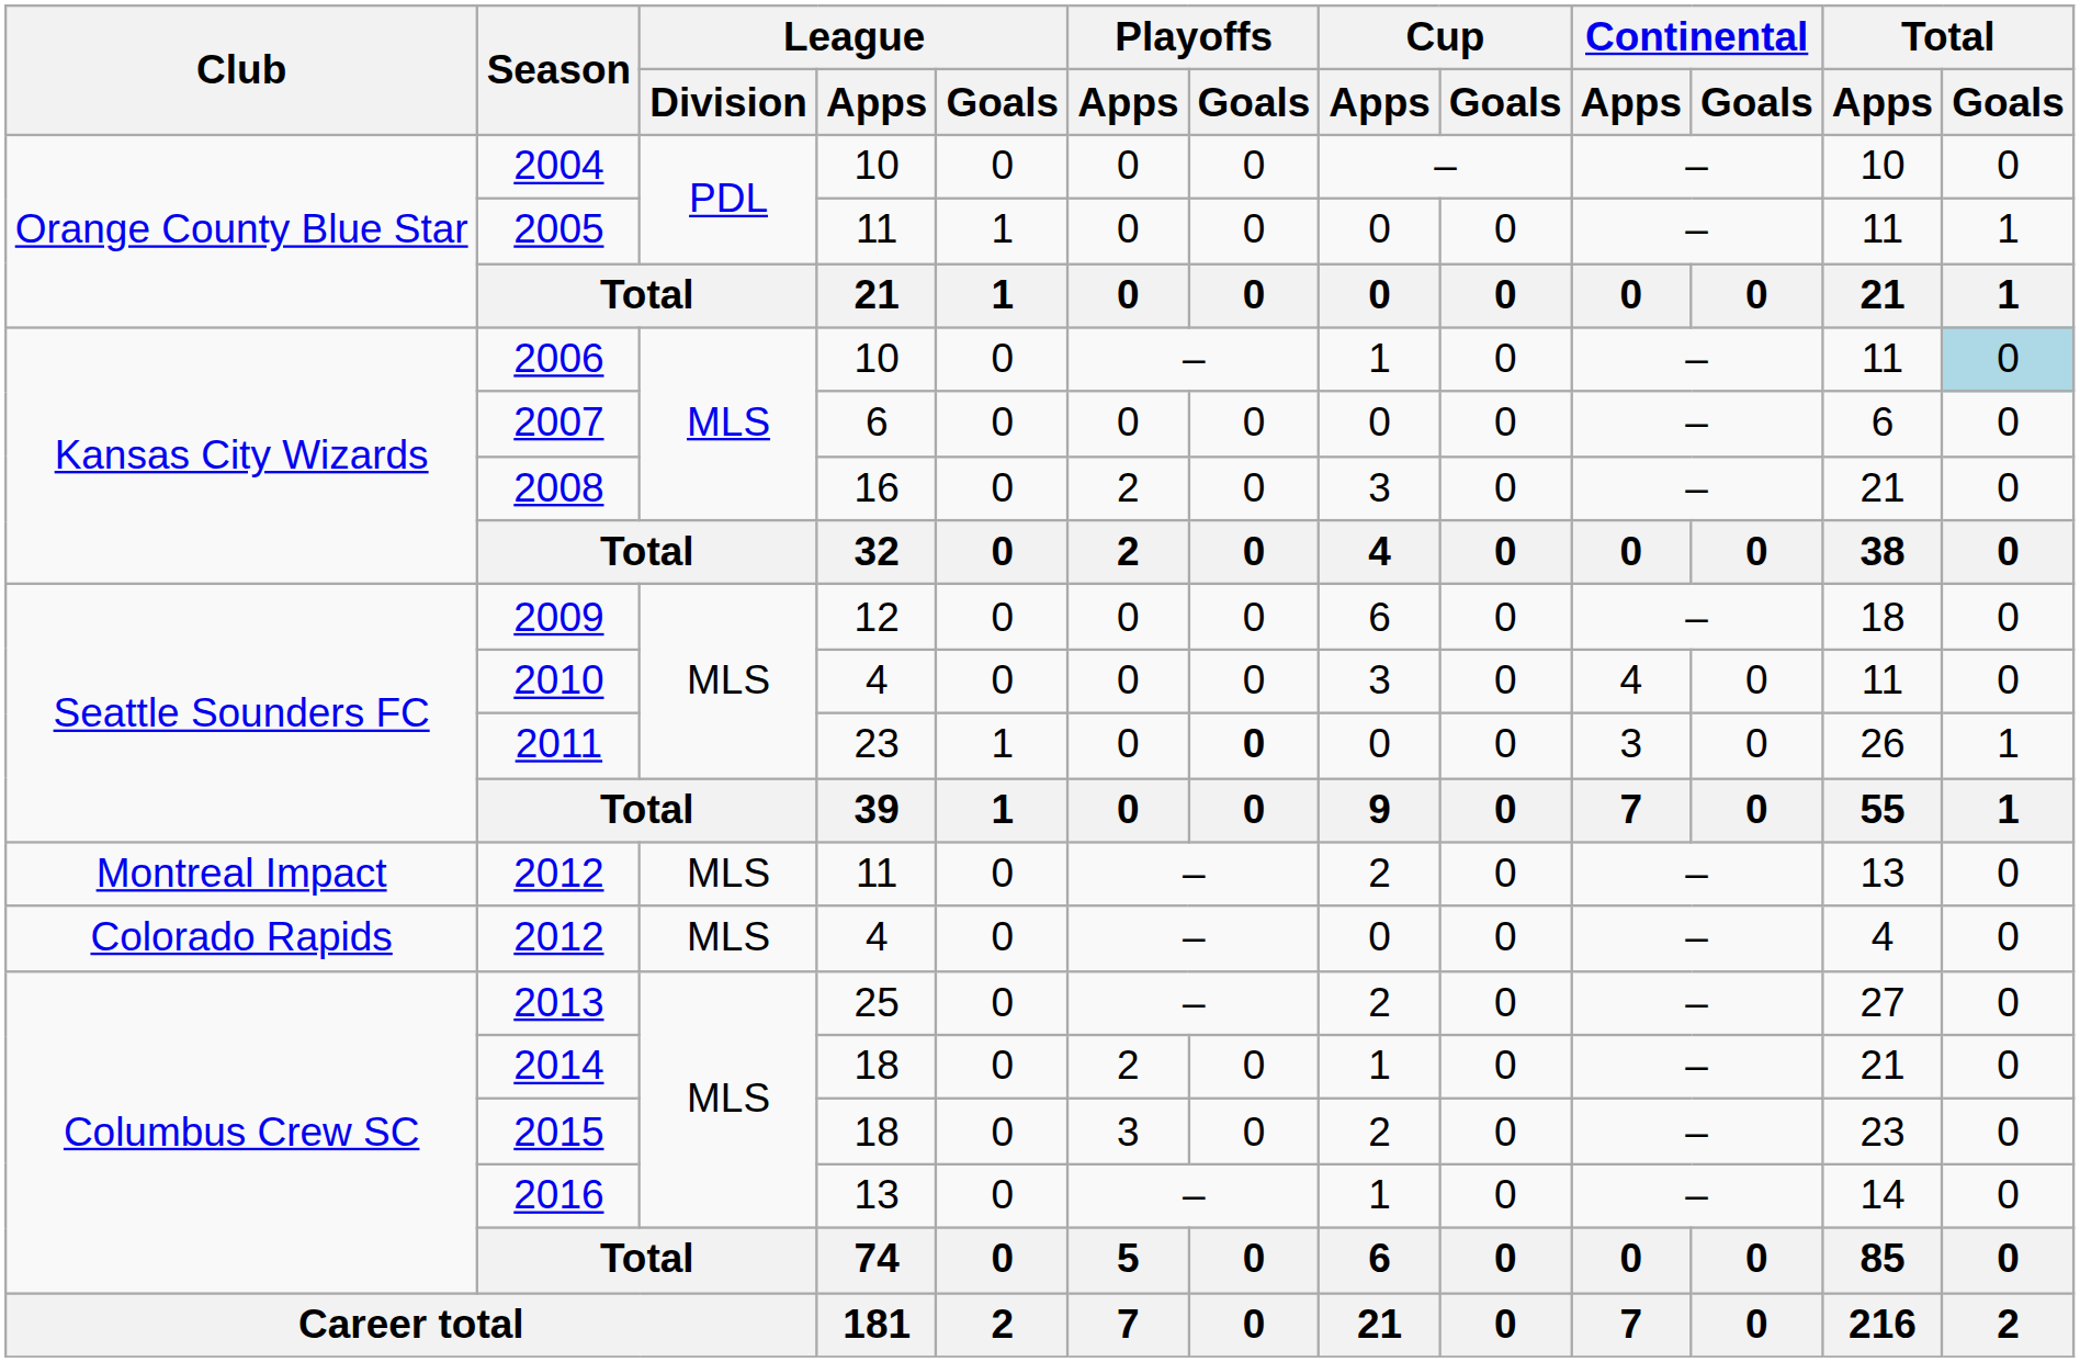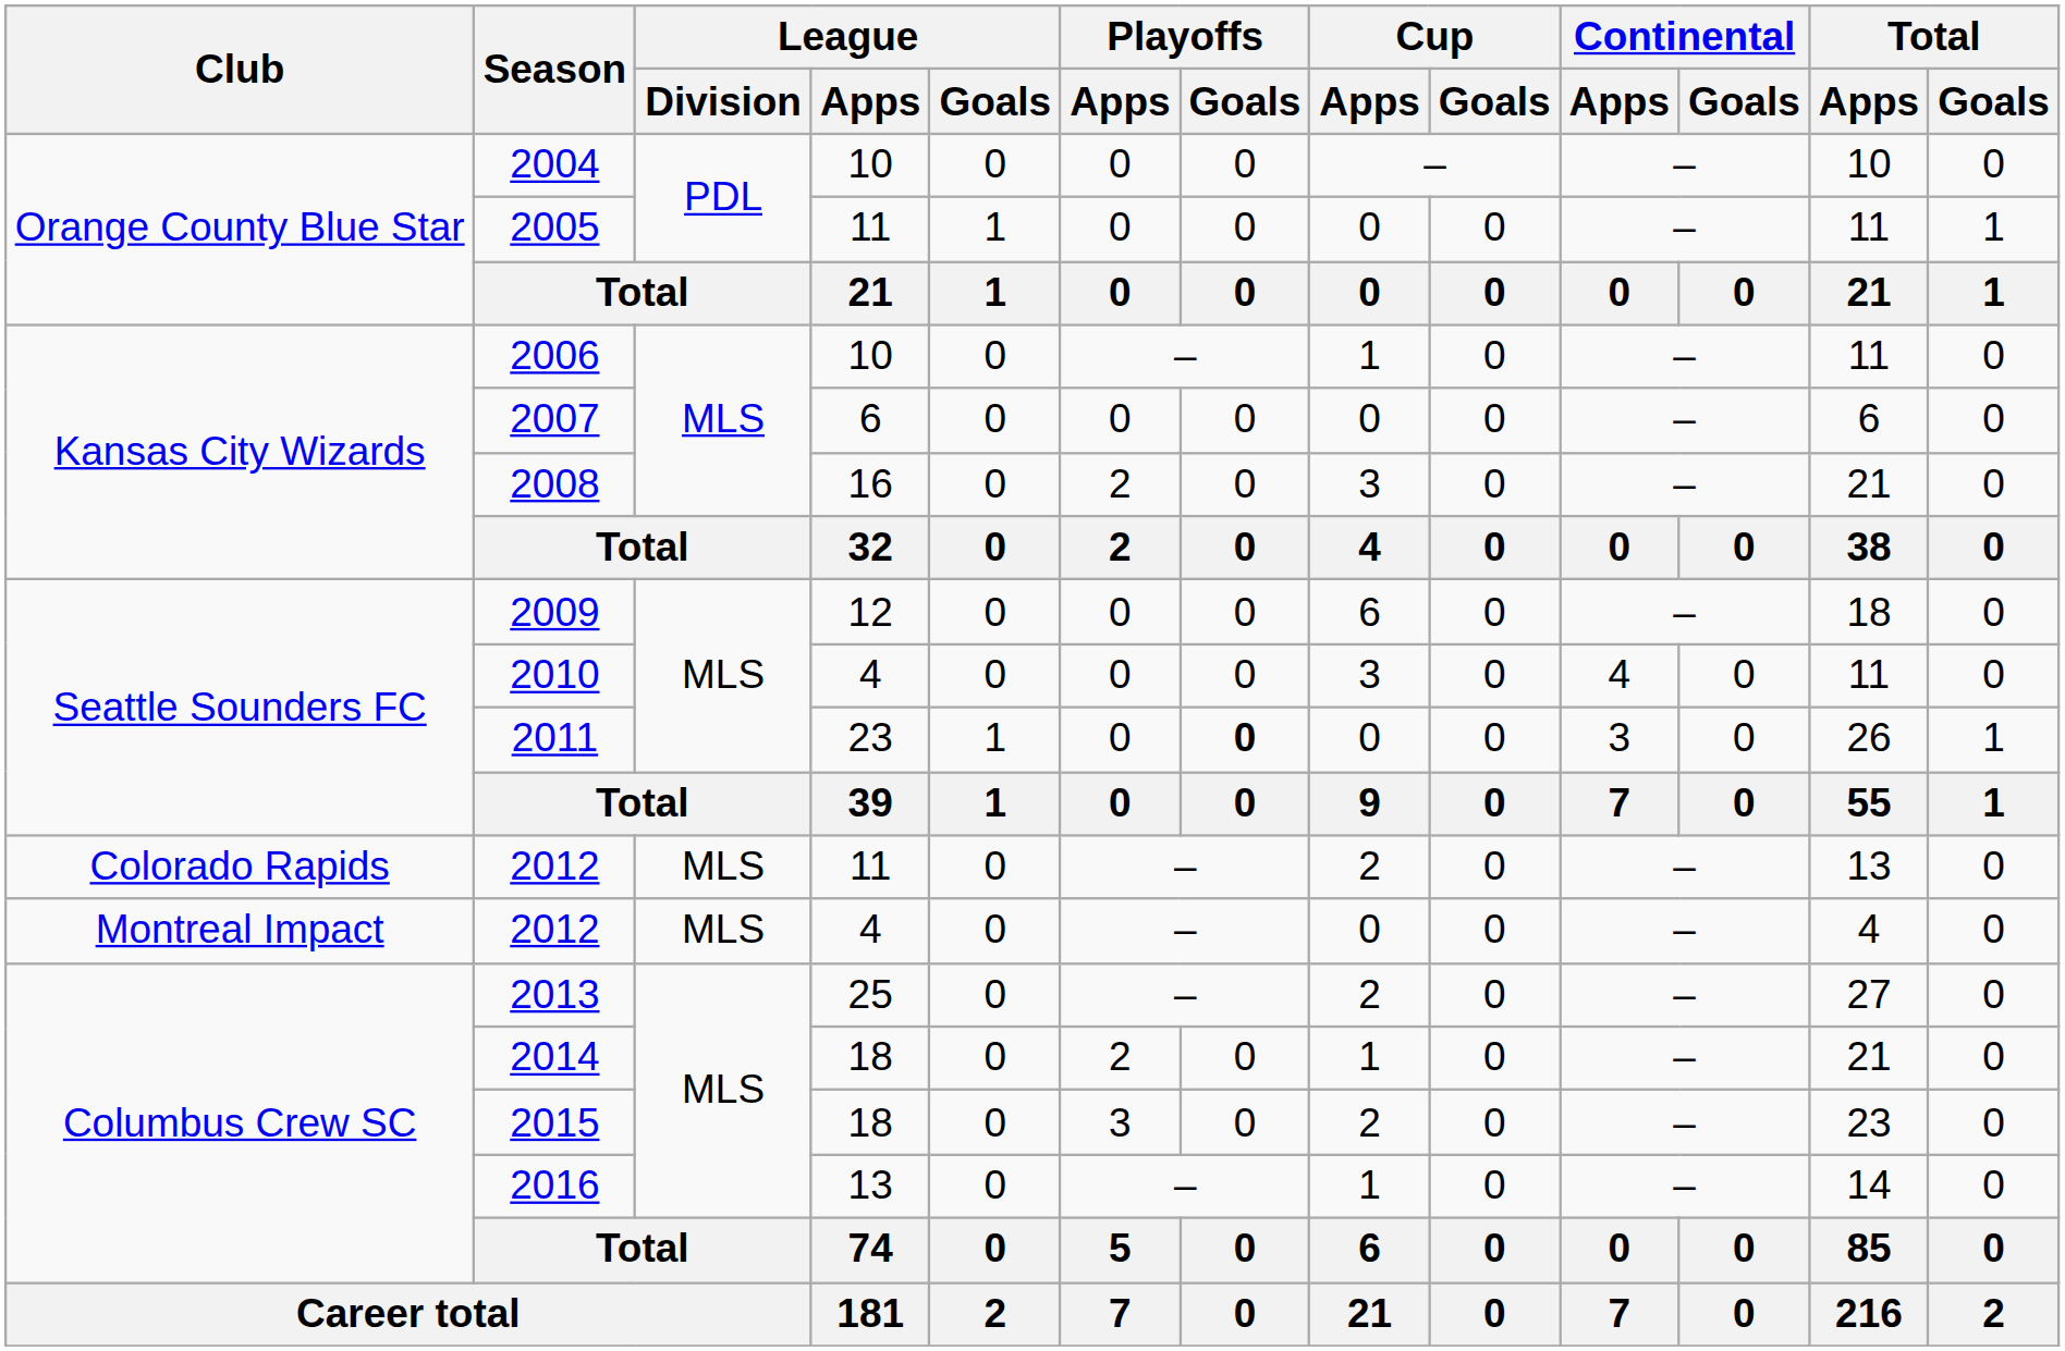2006 | Total / Goals: lightblue background -> no background
2012 / 11 | Club: Montreal Impact -> Colorado Rapids
2012 / 4 | Club: Colorado Rapids -> Montreal Impact
